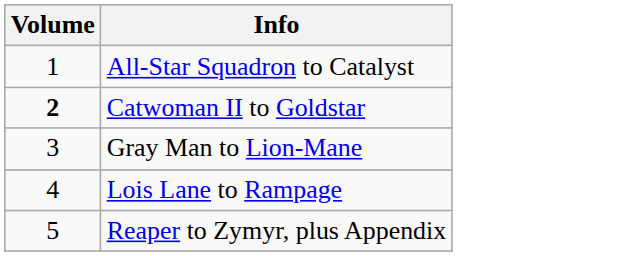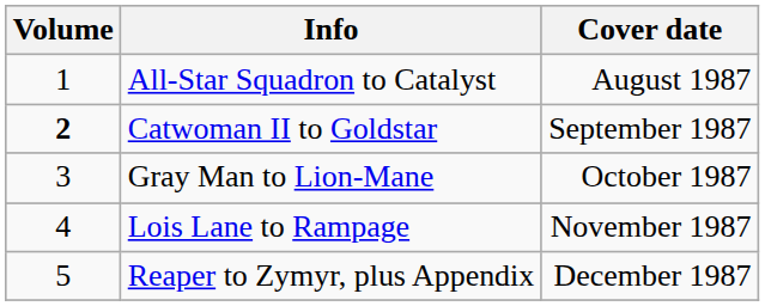+ column: Cover date | August 1987 | September 1987 | October 1987 | November 1987 | December 1987
